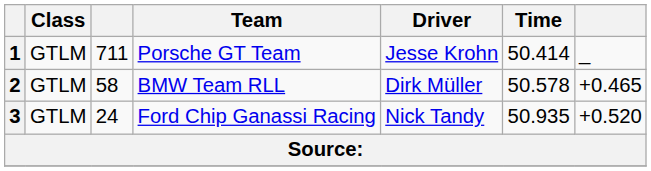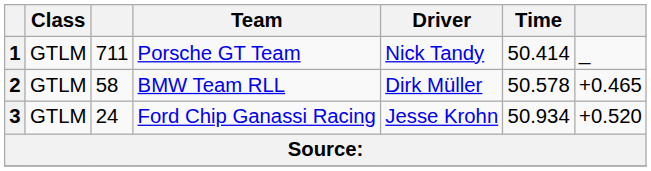1 | Driver: Jesse Krohn -> Nick Tandy
3 | Driver: Nick Tandy -> Jesse Krohn
3 | Time: 50.935 -> 50.934
